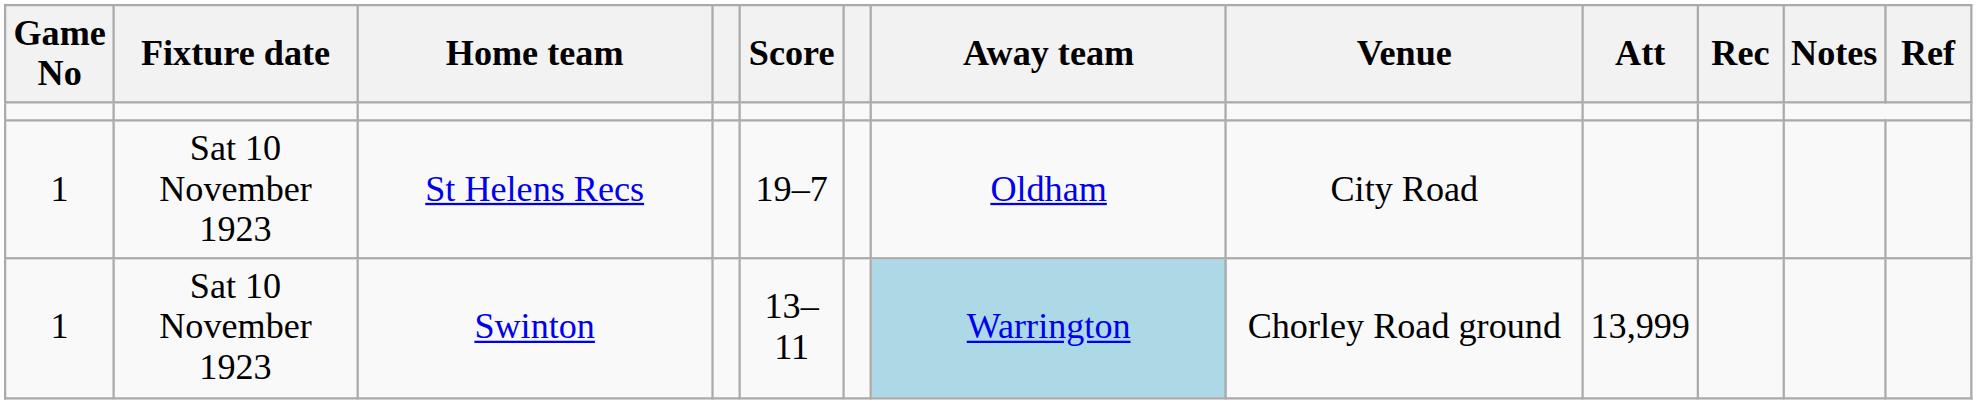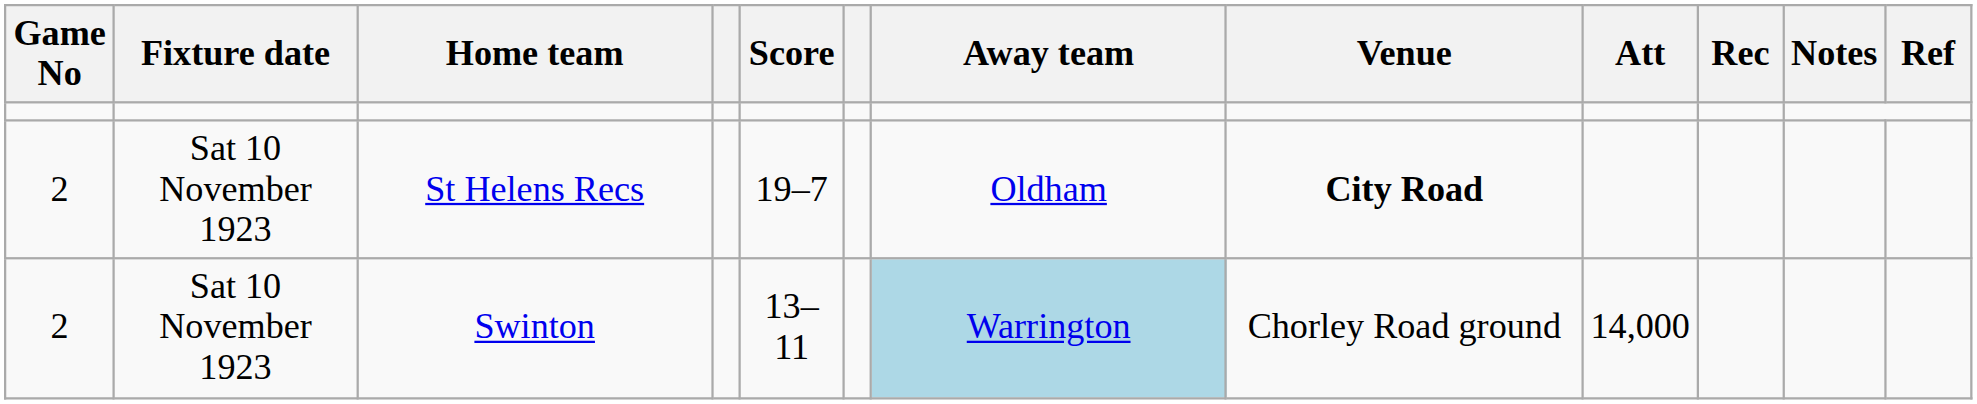St Helens Recs | Game No: 1 -> 2
St Helens Recs | Venue: normal -> bold
Swinton | Game No: 1 -> 2
Swinton | Att: 13,999 -> 14,000
